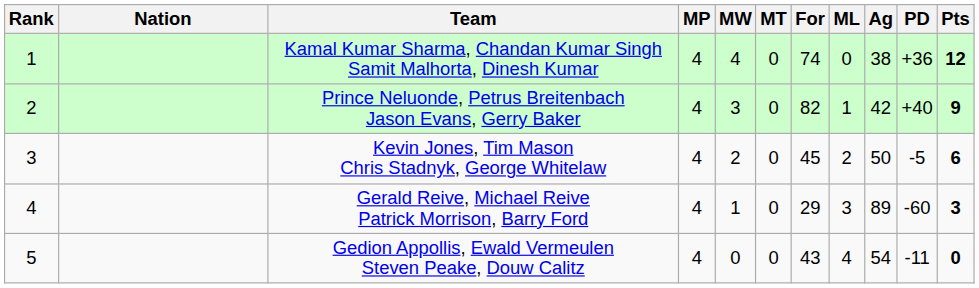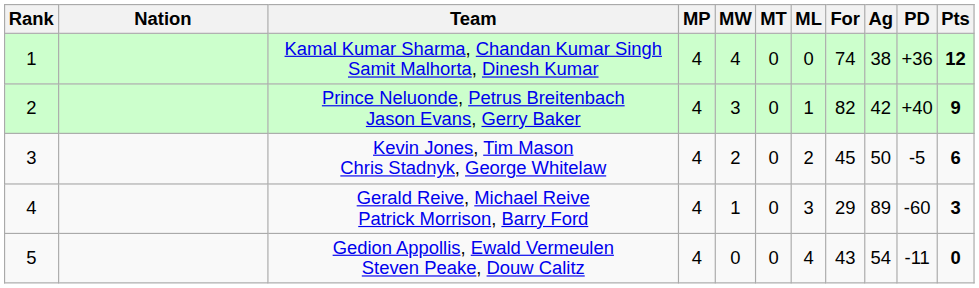columns swapped: ML <-> For
